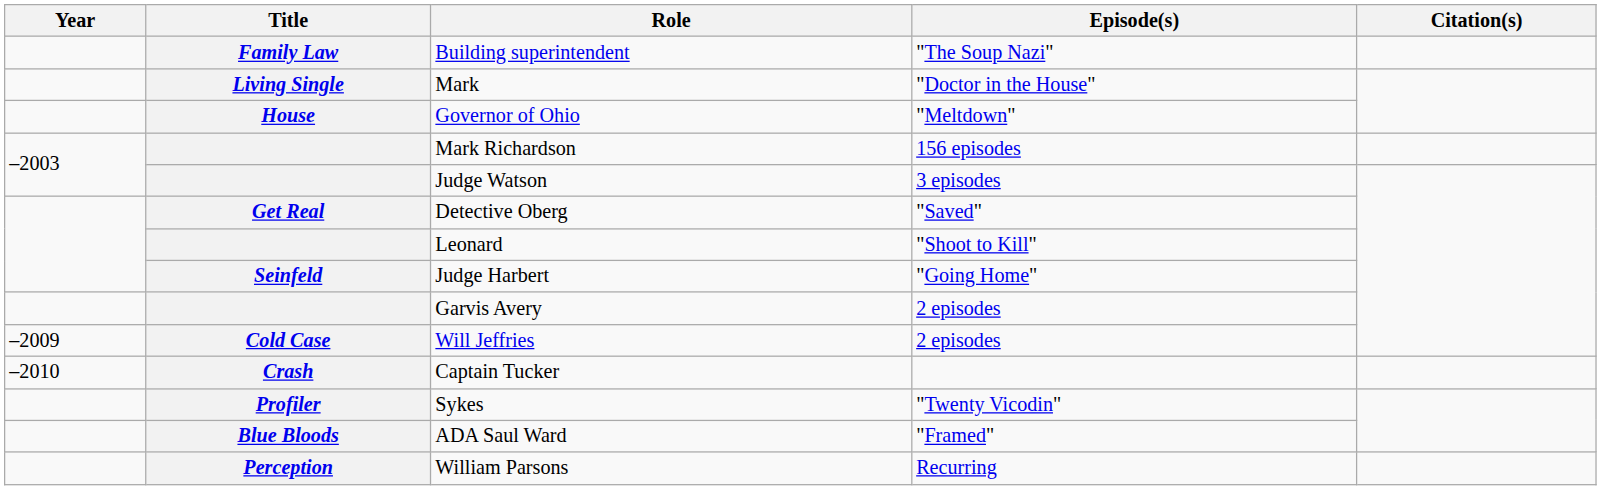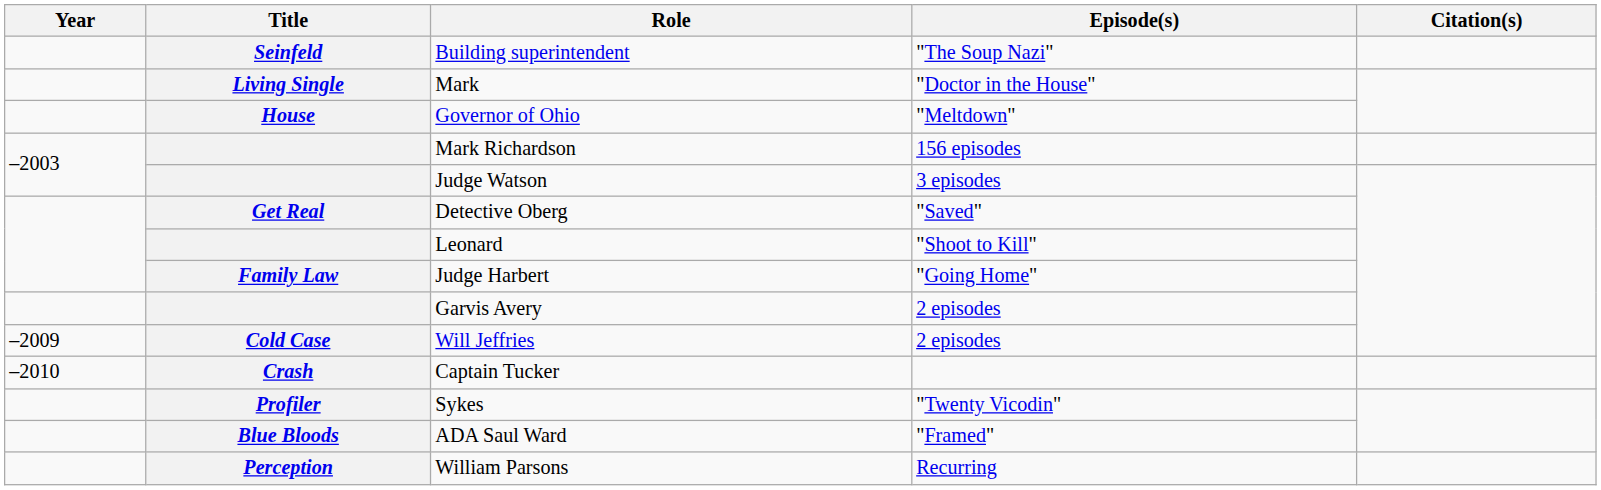Building superintendent | Title: Family Law -> Seinfeld
Judge Harbert | Title: Seinfeld -> Family Law
